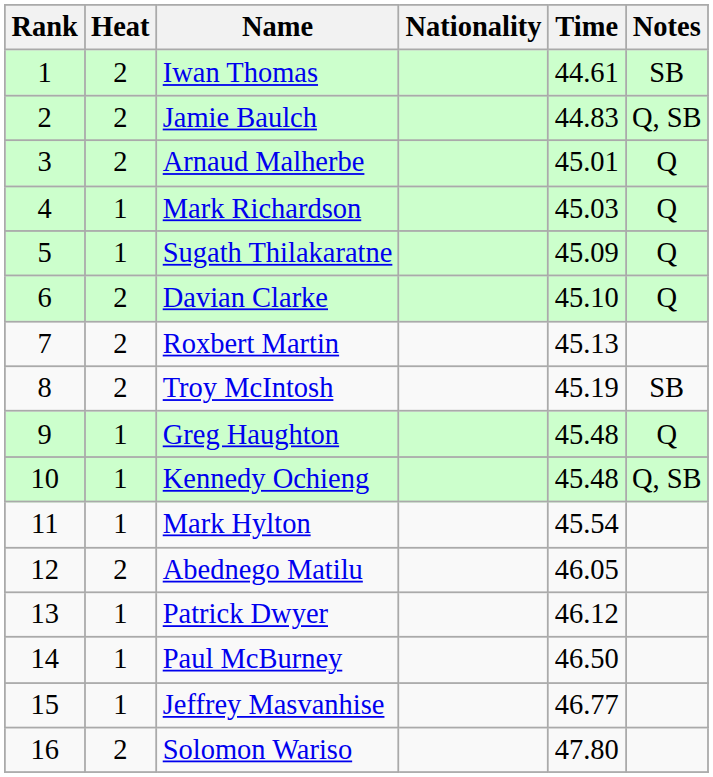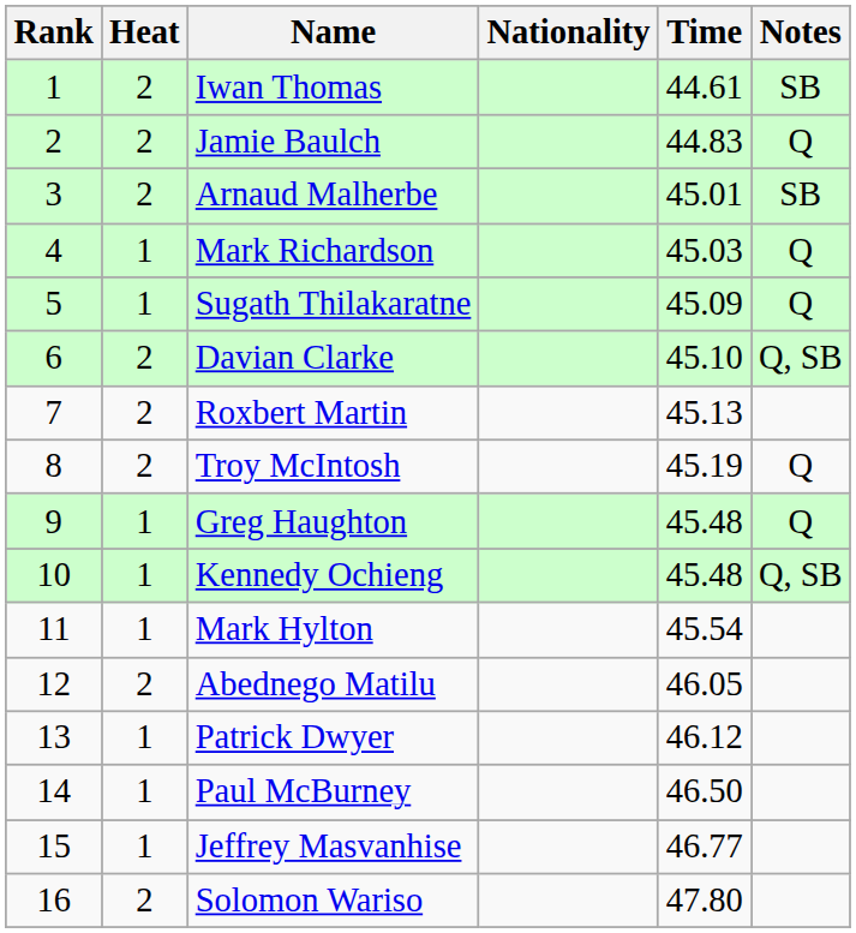Jamie Baulch | Notes: Q, SB -> Q
Arnaud Malherbe | Notes: Q -> SB
Davian Clarke | Notes: Q -> Q, SB
Troy McIntosh | Notes: SB -> Q
